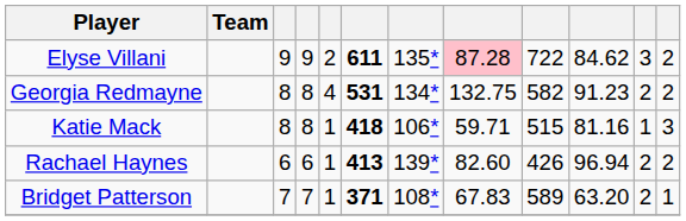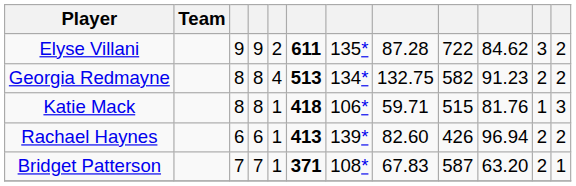Elyse Villani | column 8: pink background -> no background
Georgia Redmayne | column 6: 531 -> 513
Katie Mack | column 10: 81.16 -> 81.76
Bridget Patterson | column 9: 589 -> 587
